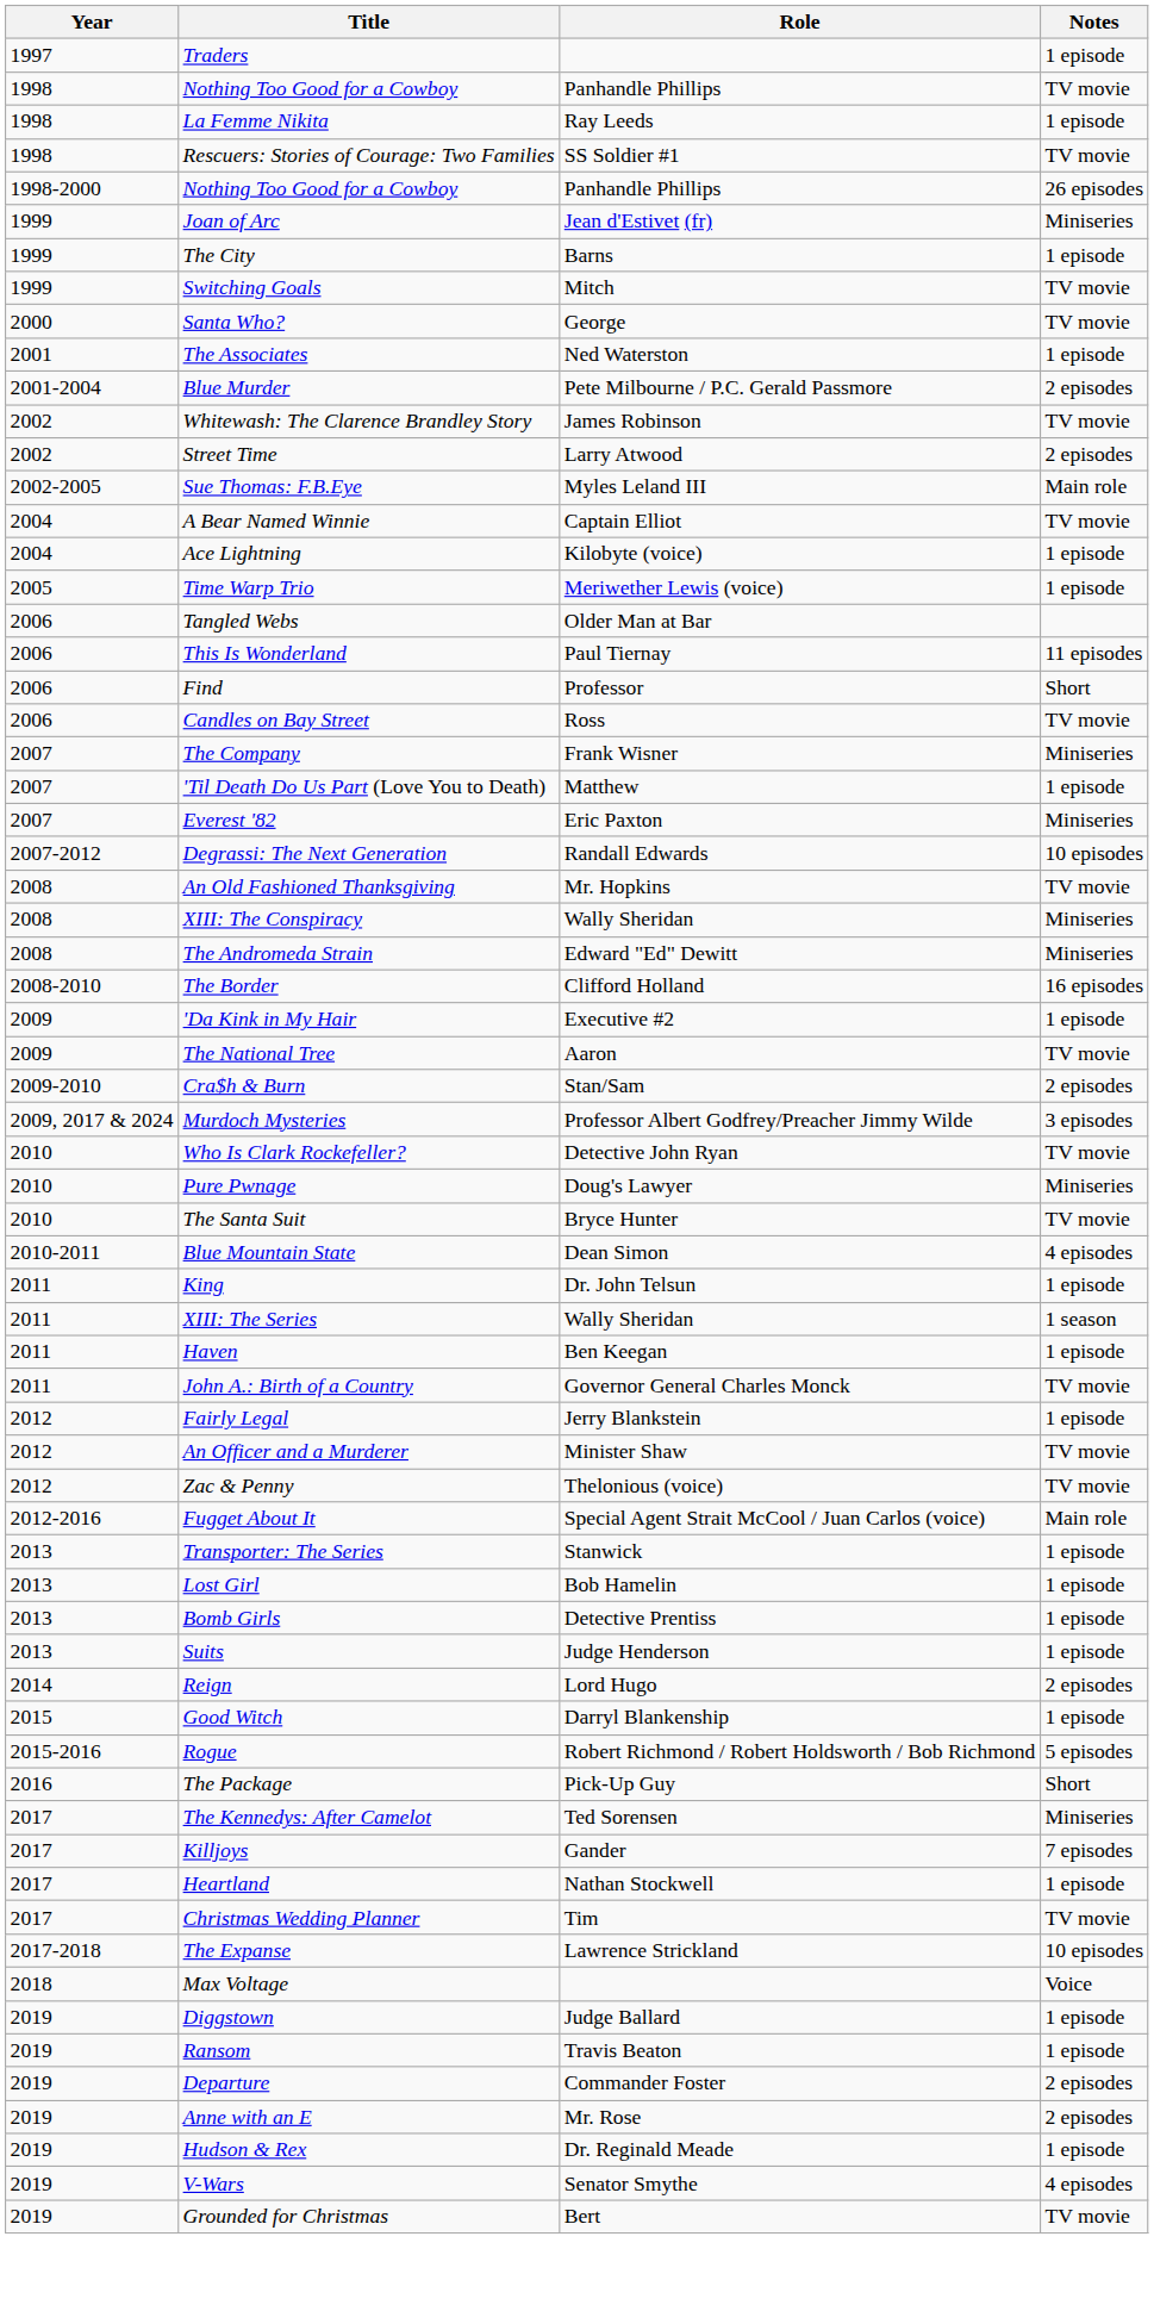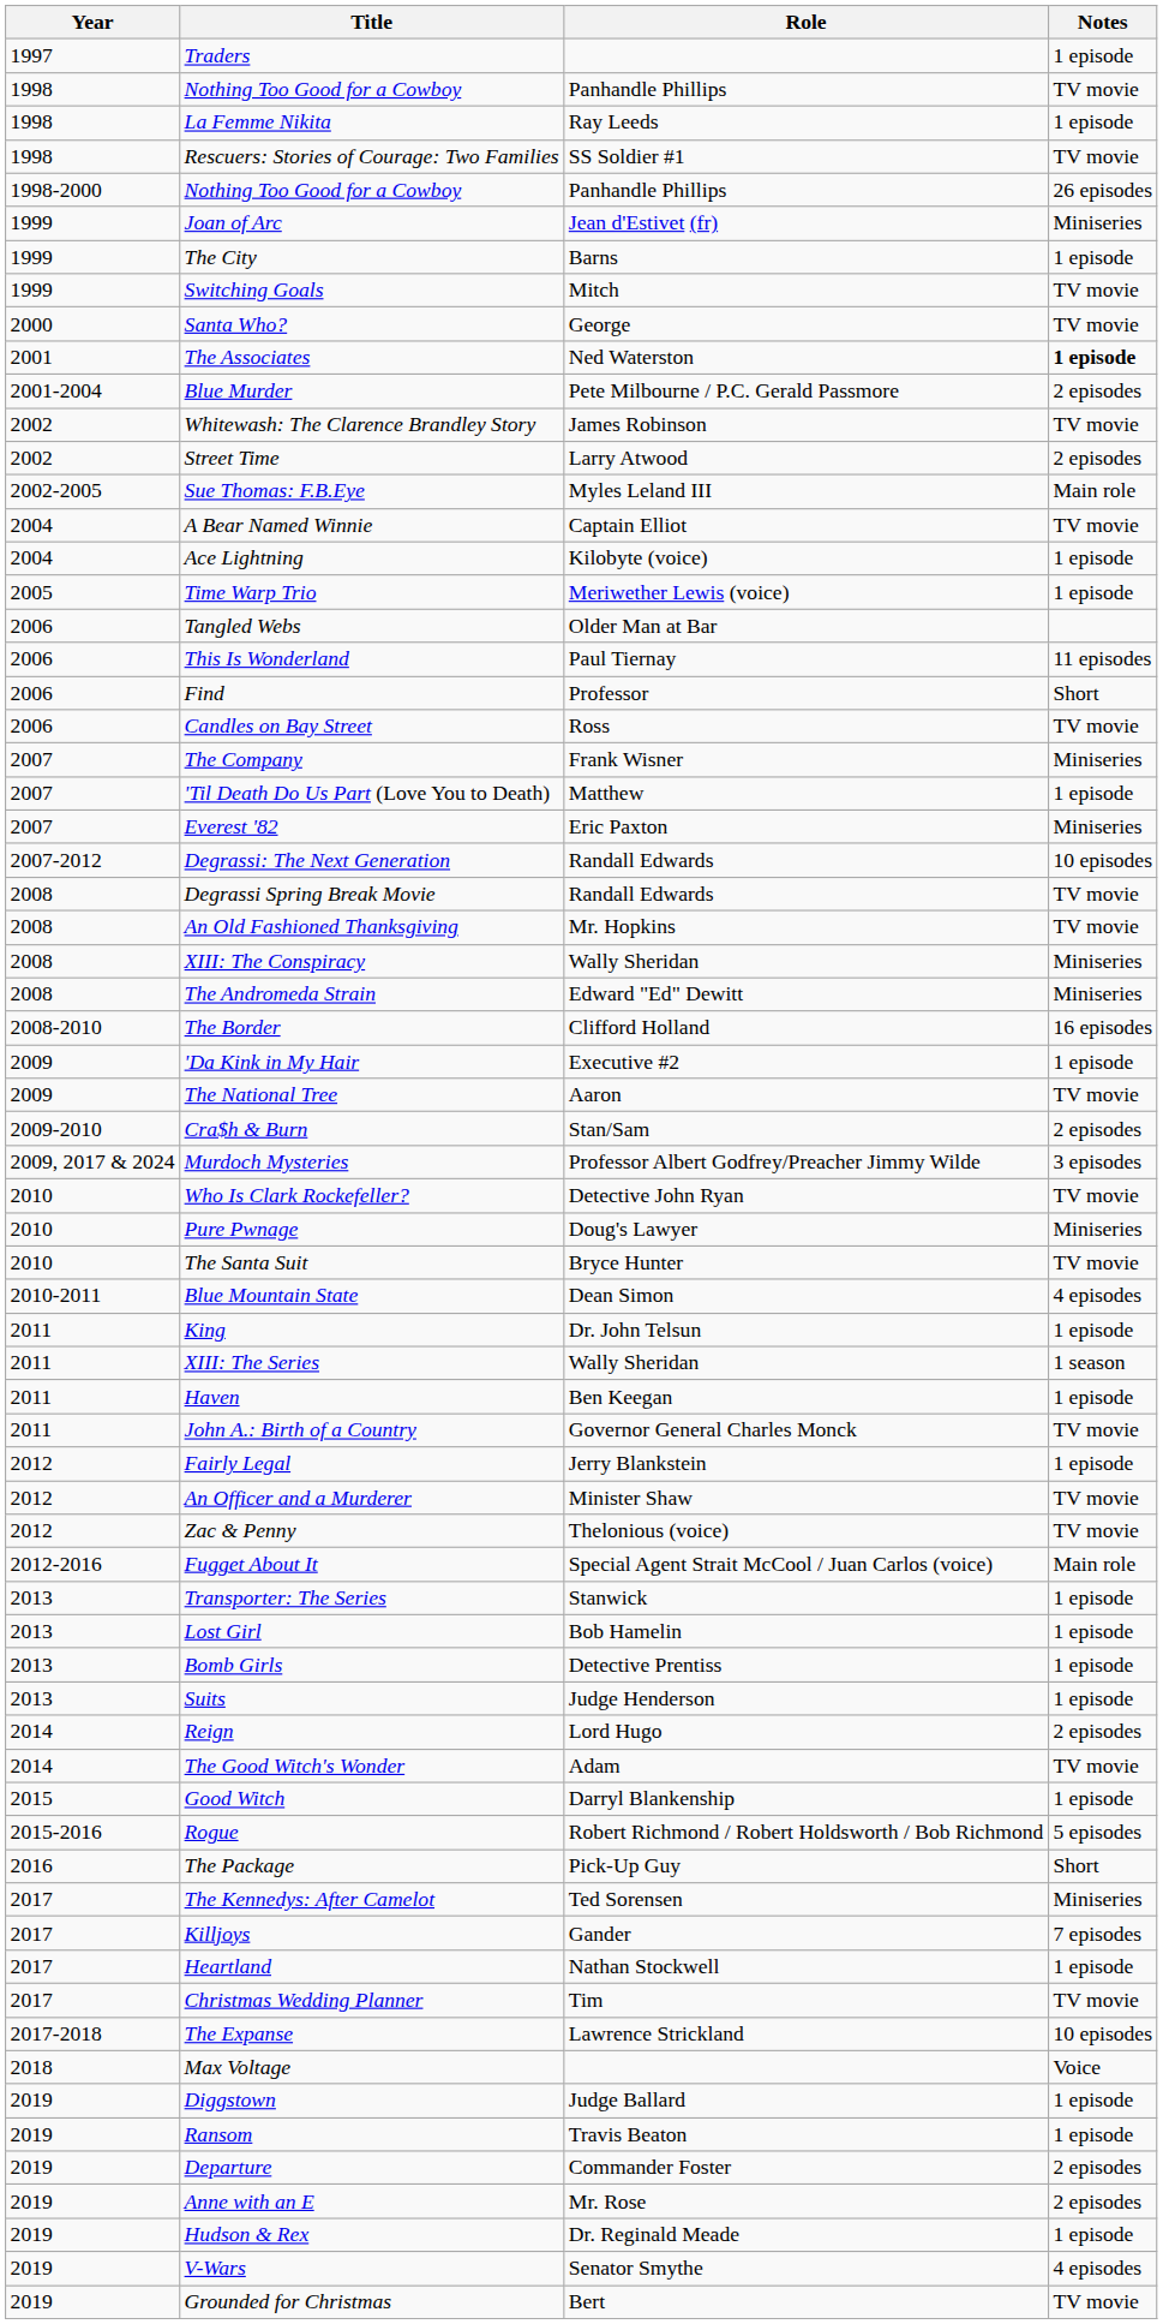The Associates | Notes: normal -> bold
+ row: 2008 | Degrassi Spring Break Movie | Randall Edwards | TV movie
+ row: 2014 | The Good Witch's Wonder | Adam | TV movie
